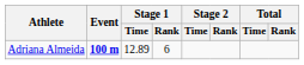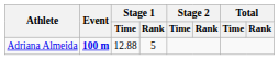Adriana Almeida | Stage 1 / Time: 12.89 -> 12.88
Adriana Almeida | Stage 1 / Rank: 6 -> 5
